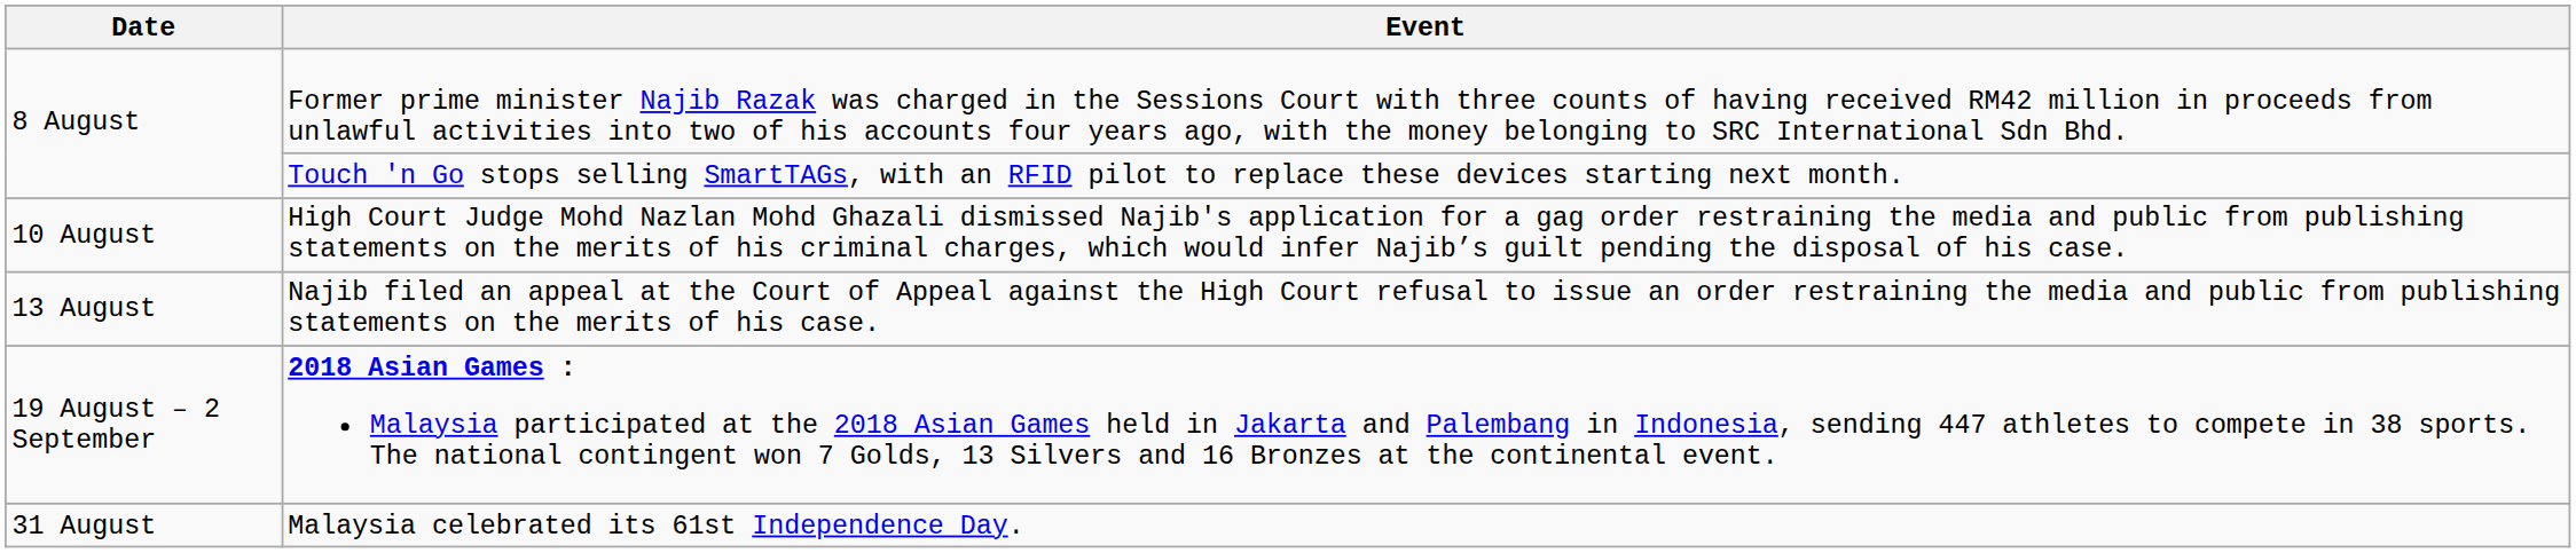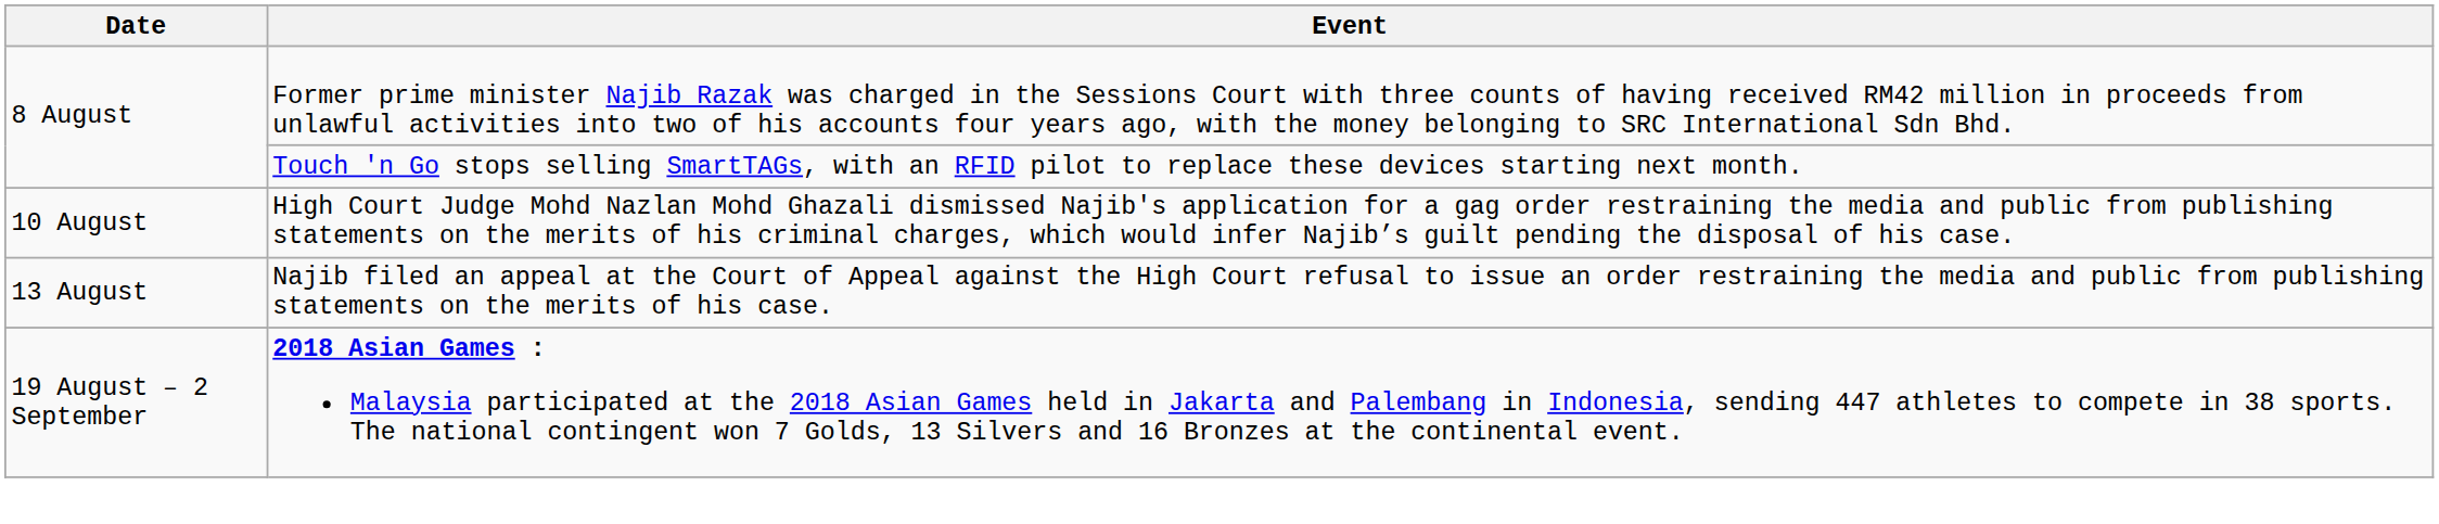- row: 31 August | Malaysia celebrated its 61st Independence Day.
